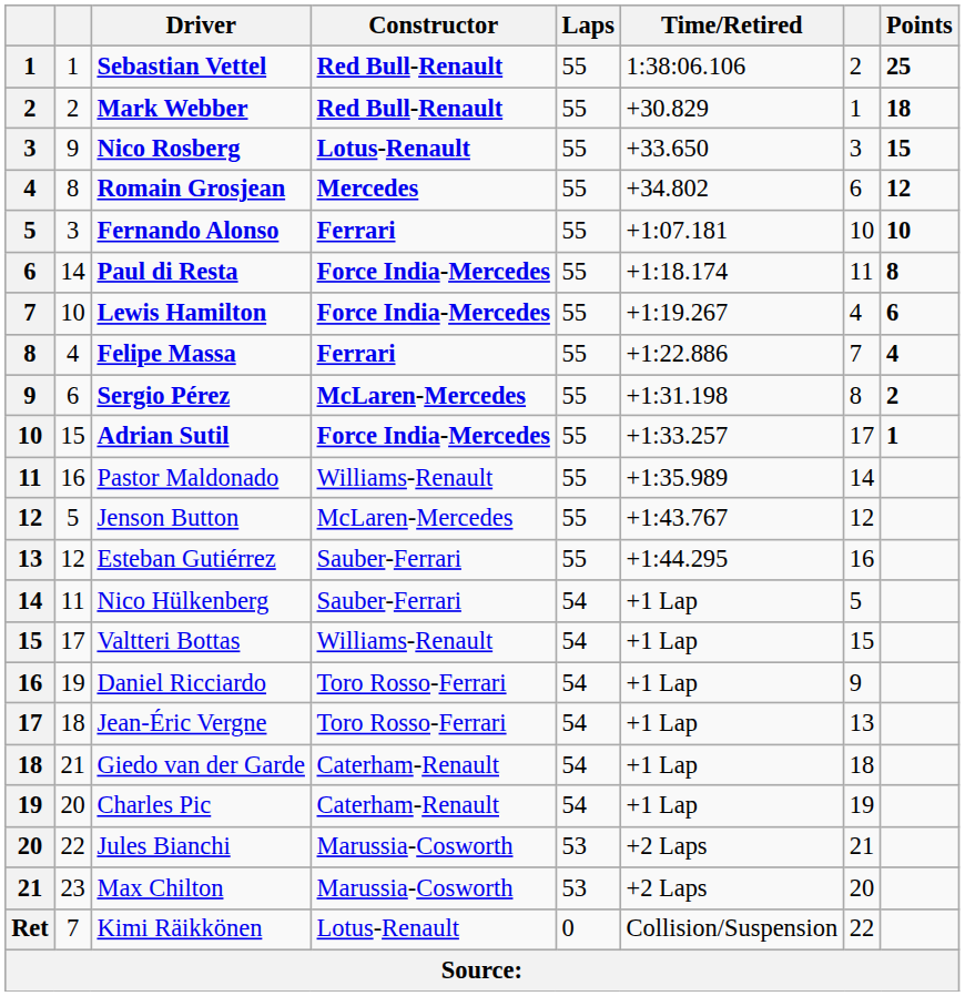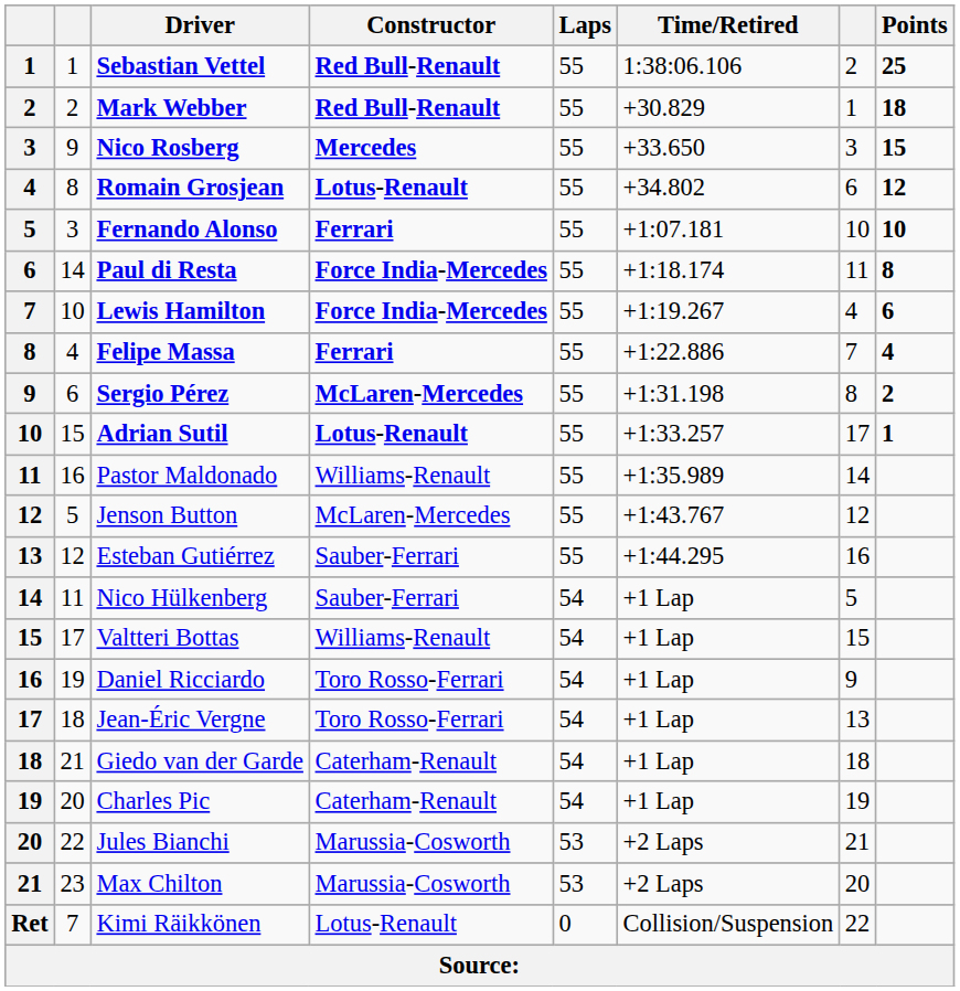Nico Rosberg | Constructor: Lotus-Renault -> Mercedes
Romain Grosjean | Constructor: Mercedes -> Lotus-Renault
Adrian Sutil | Constructor: Force India-Mercedes -> Lotus-Renault
